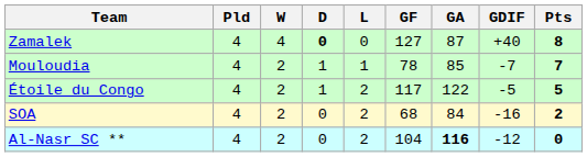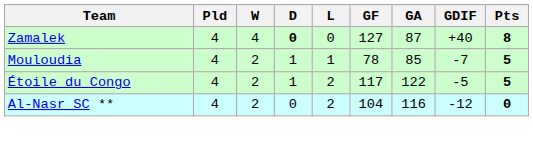Mouloudia | Pts: 7 -> 5
- row: SOA | 4 | 2 | 0 | 2 | 68 | 84 | -16 | 2
Al-Nasr SC ** | GA: bold -> normal
